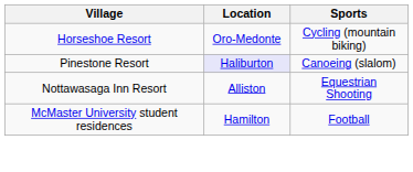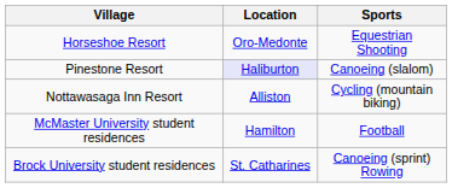Horseshoe Resort | Sports: Cycling (mountain biking) -> Equestrian Shooting
Nottawasaga Inn Resort | Sports: Equestrian Shooting -> Cycling (mountain biking)
+ row: Brock University student residences | St. Catharines | Canoeing (sprint) Rowing
